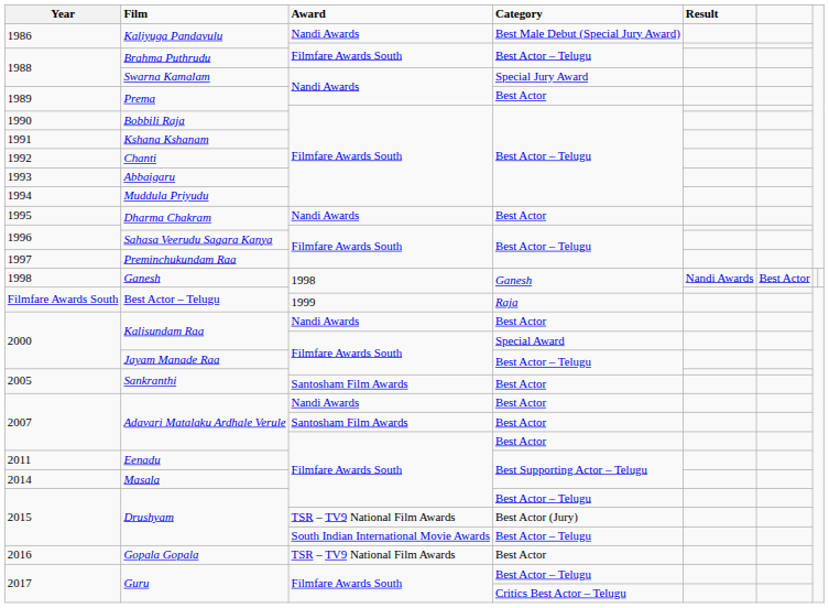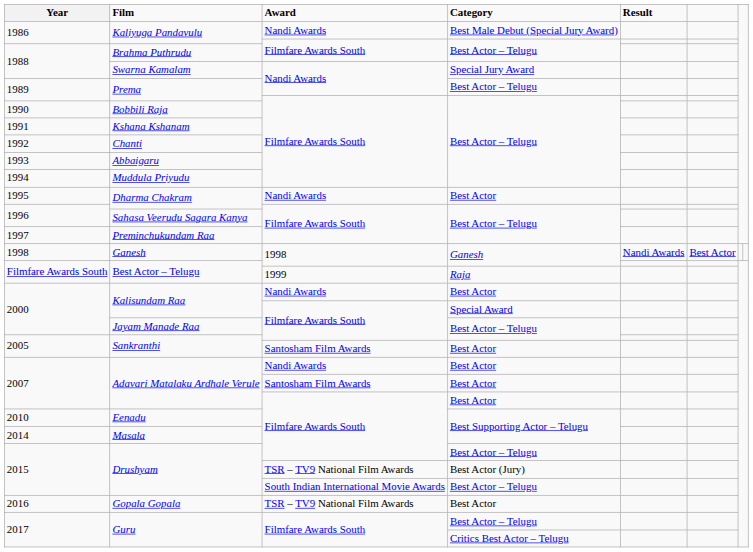Prema / Nandi Awards | Category: Best Actor -> Best Actor – Telugu
Eenadu | Year: 2011 -> 2010
